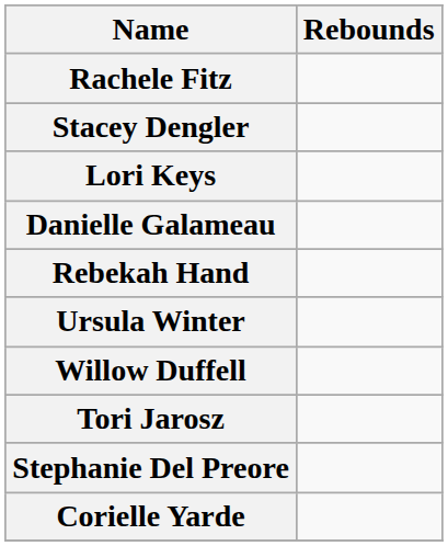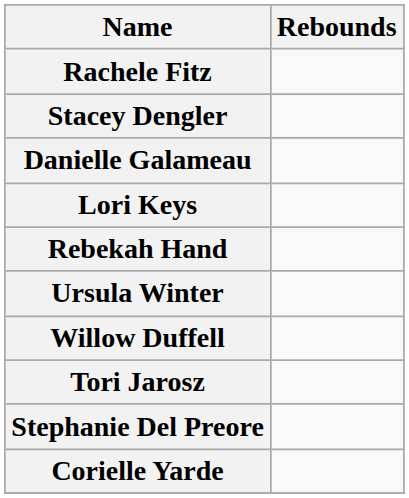rows swapped: Lori Keys <-> Danielle Galameau
